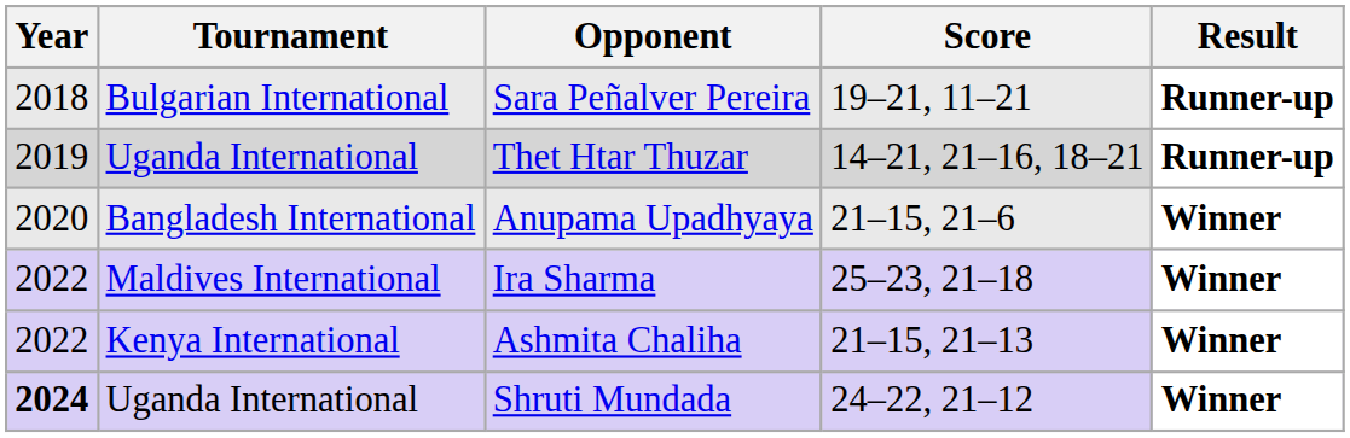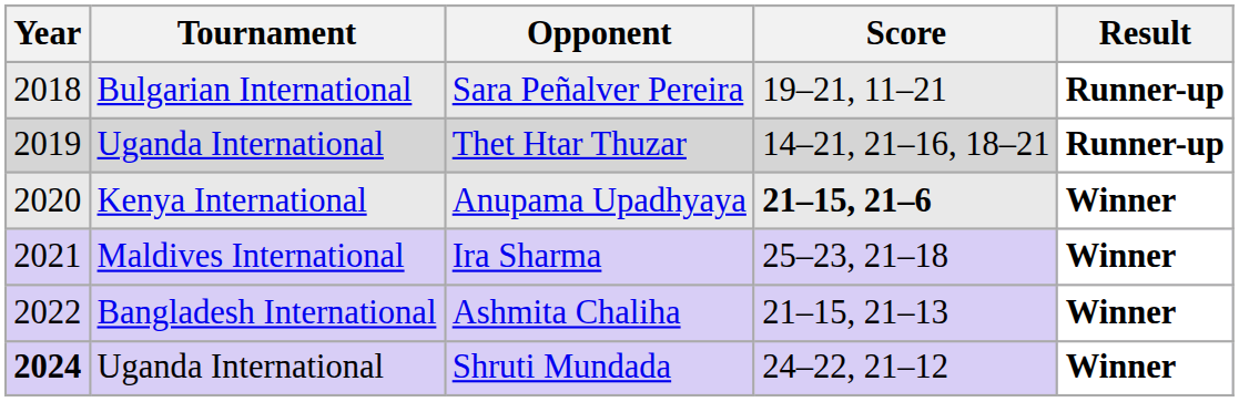Anupama Upadhyaya | Tournament: Bangladesh International -> Kenya International
Anupama Upadhyaya | Score: normal -> bold
Ira Sharma | Year: 2022 -> 2021
Ashmita Chaliha | Tournament: Kenya International -> Bangladesh International
